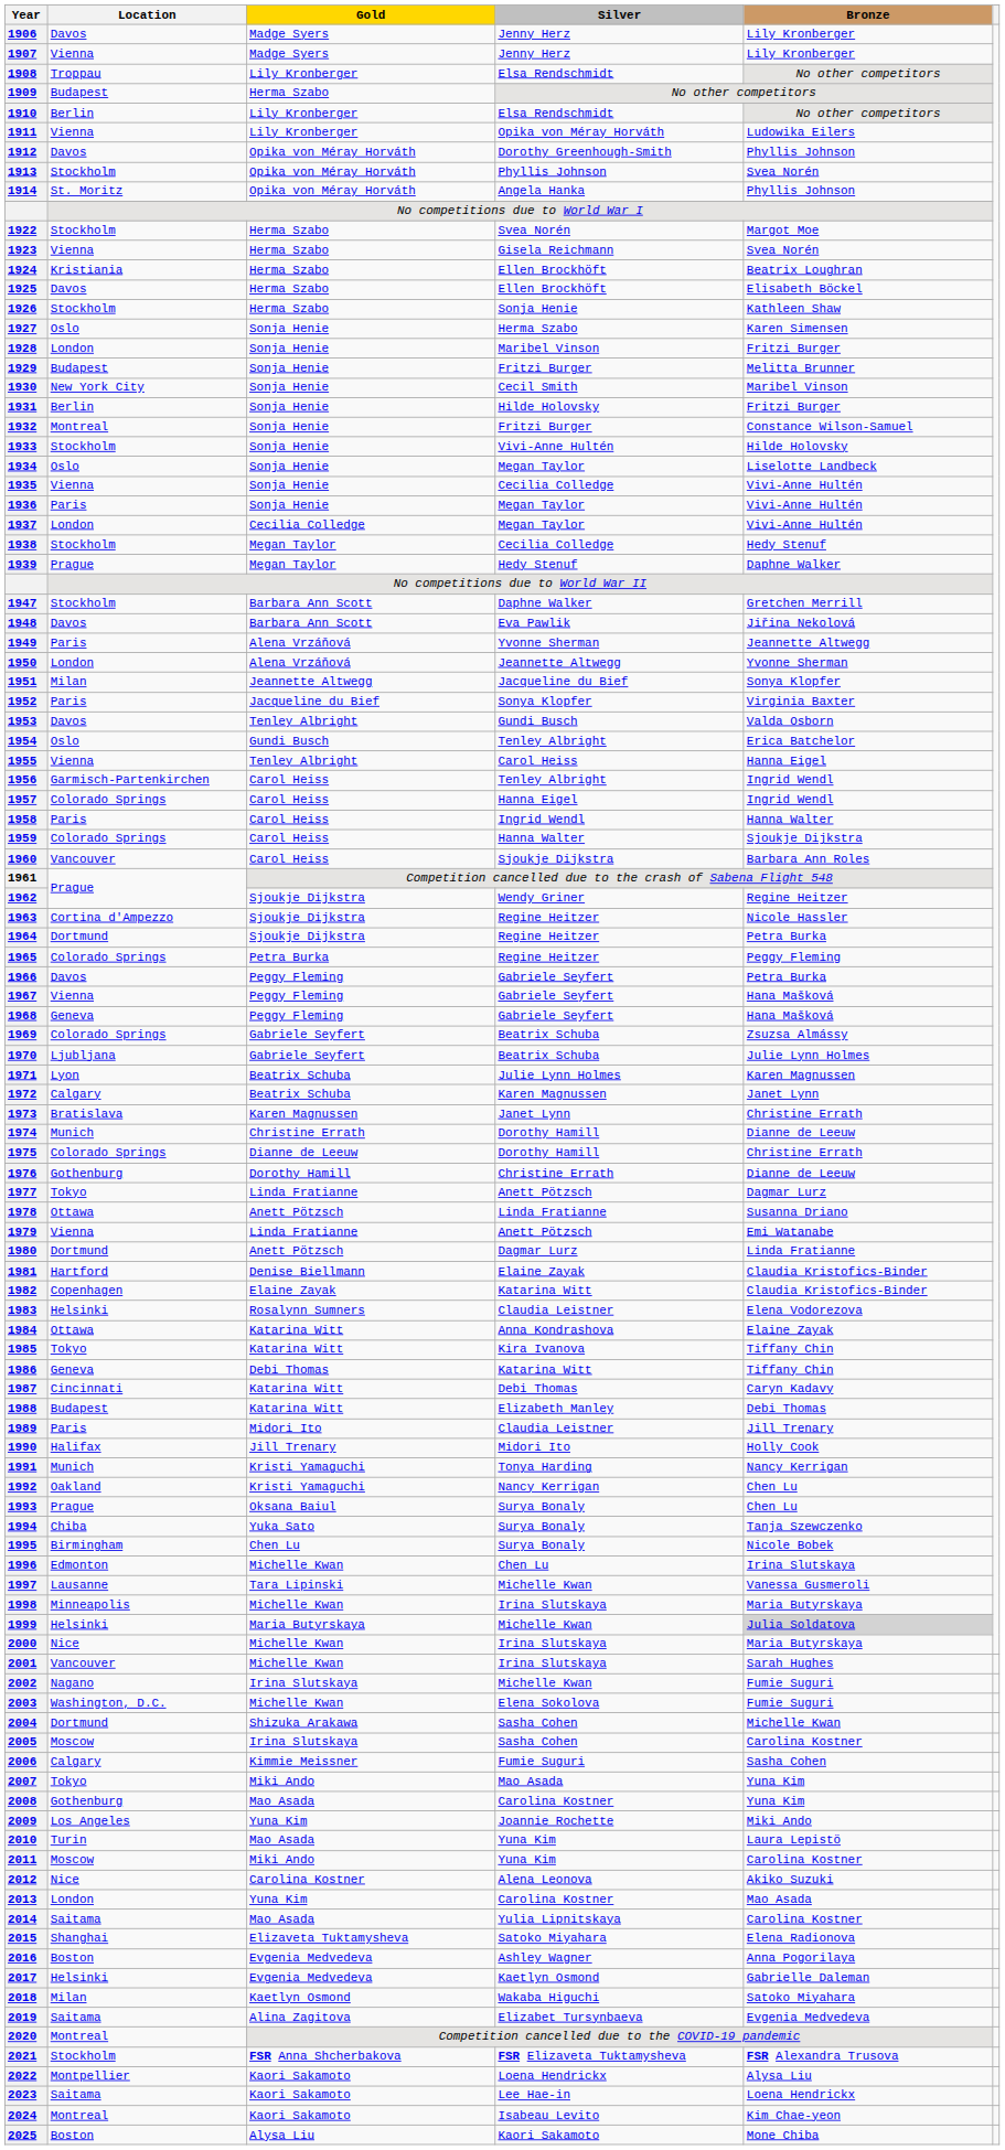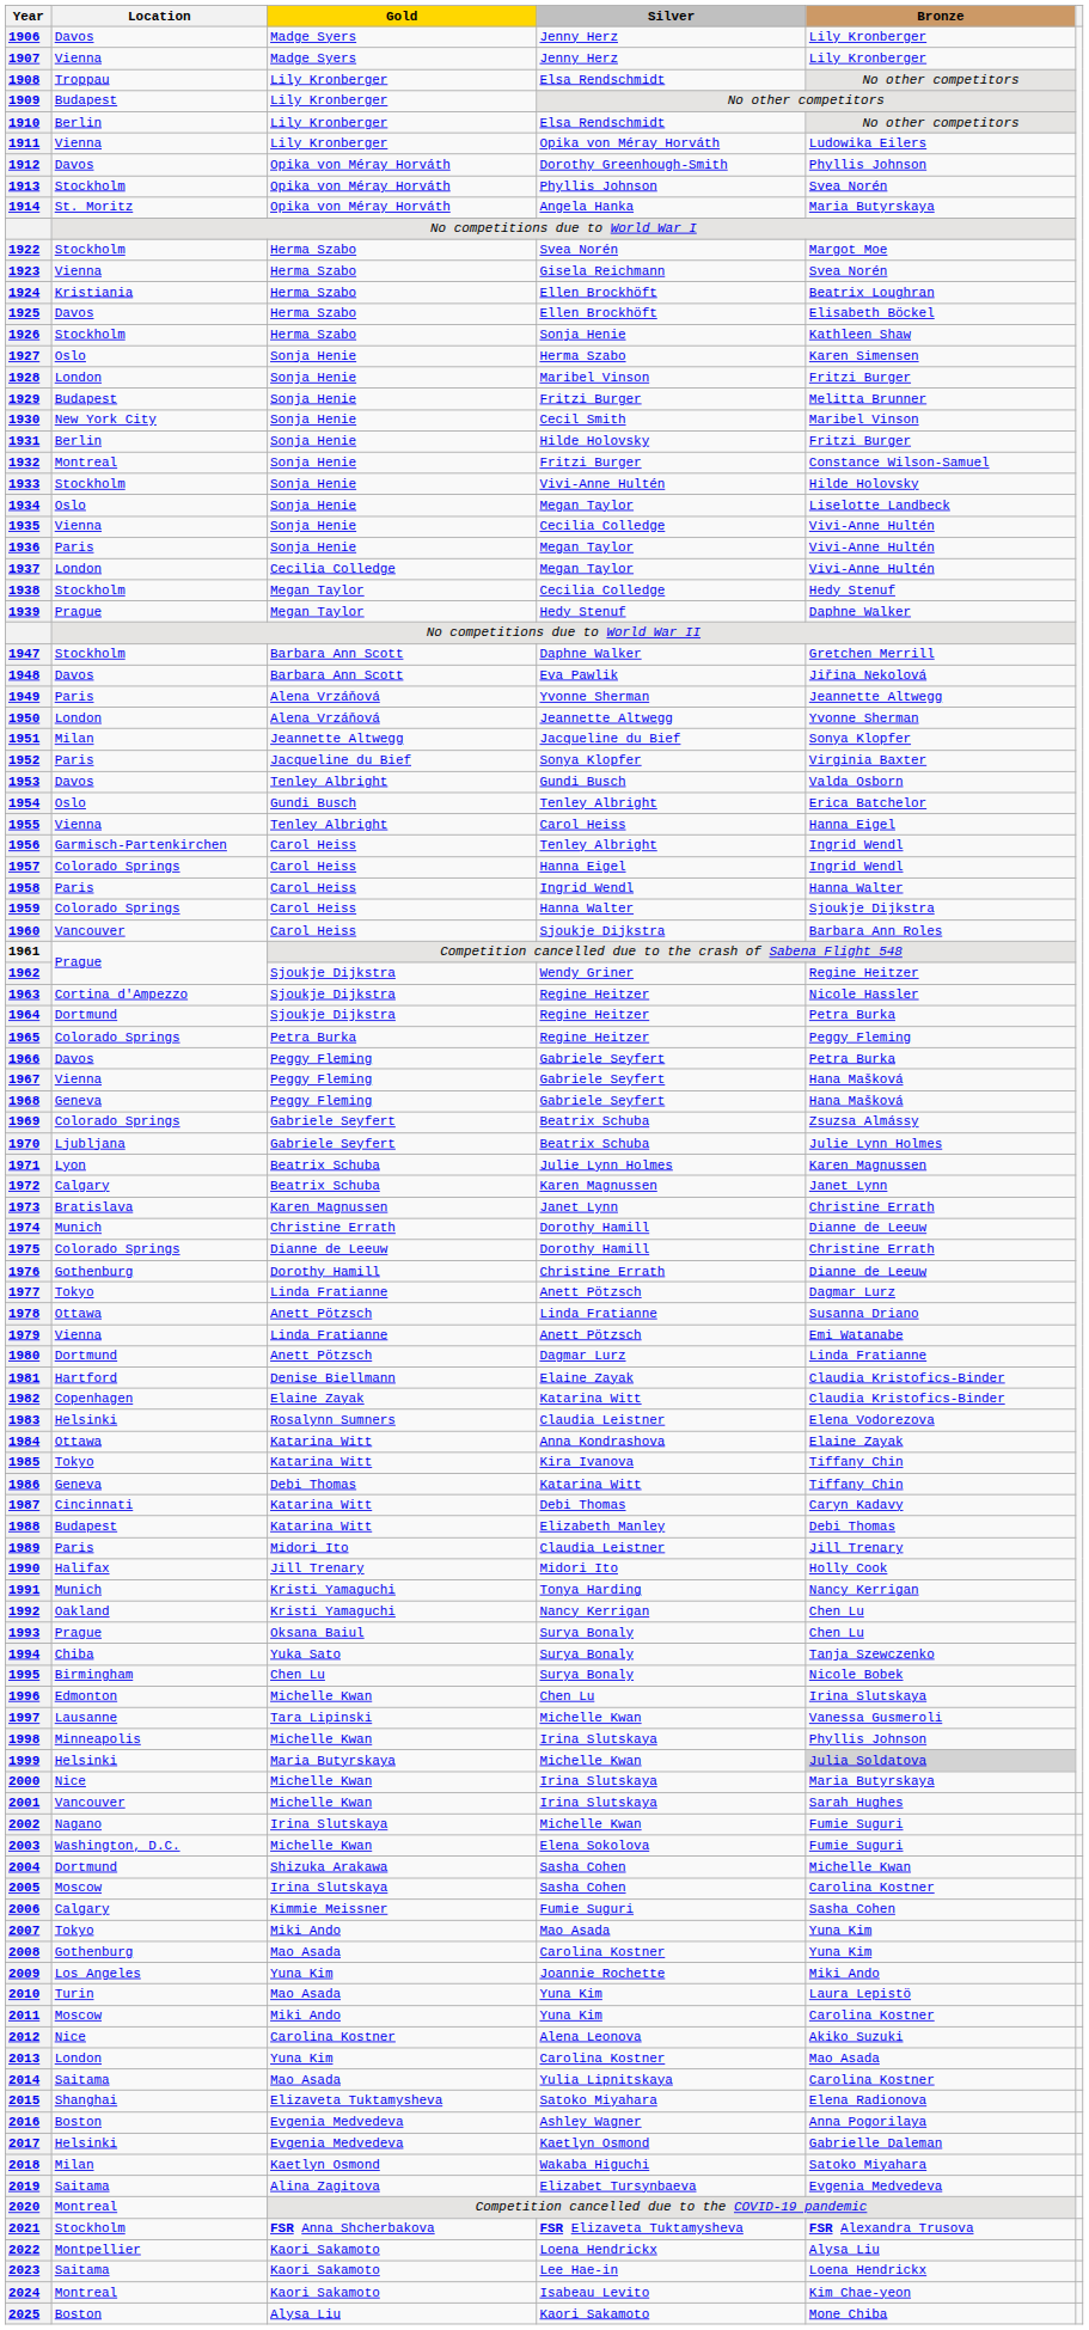1909 | Gold: Herma Szabo -> Lily Kronberger
1914 | Bronze: Phyllis Johnson -> Maria Butyrskaya
1998 | Bronze: Maria Butyrskaya -> Phyllis Johnson
